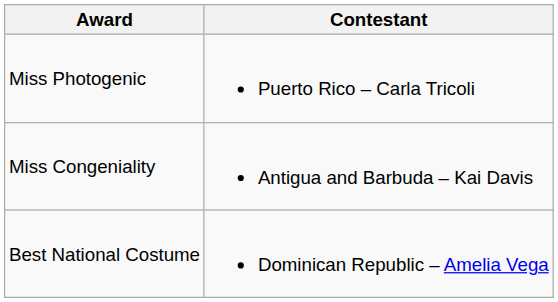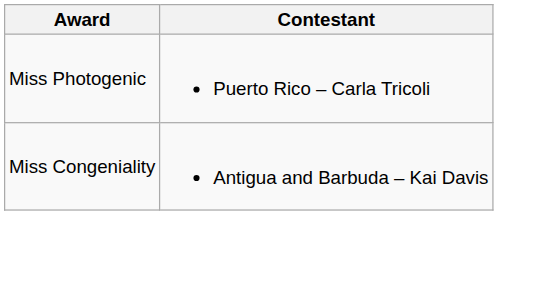- row: Best National Costume | Dominican Republic – Amelia Vega
